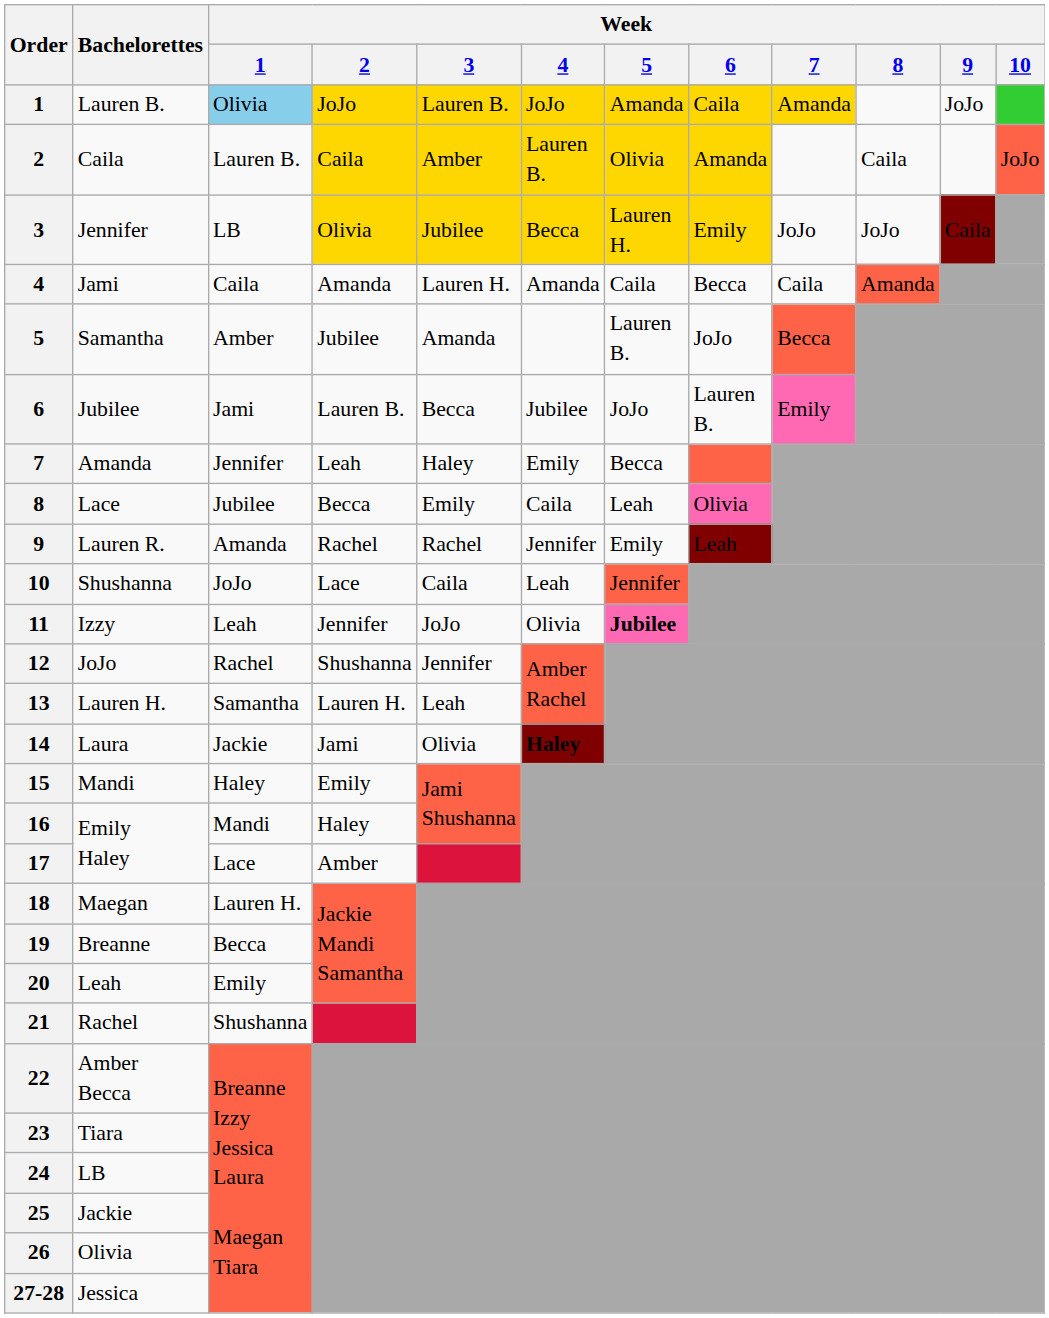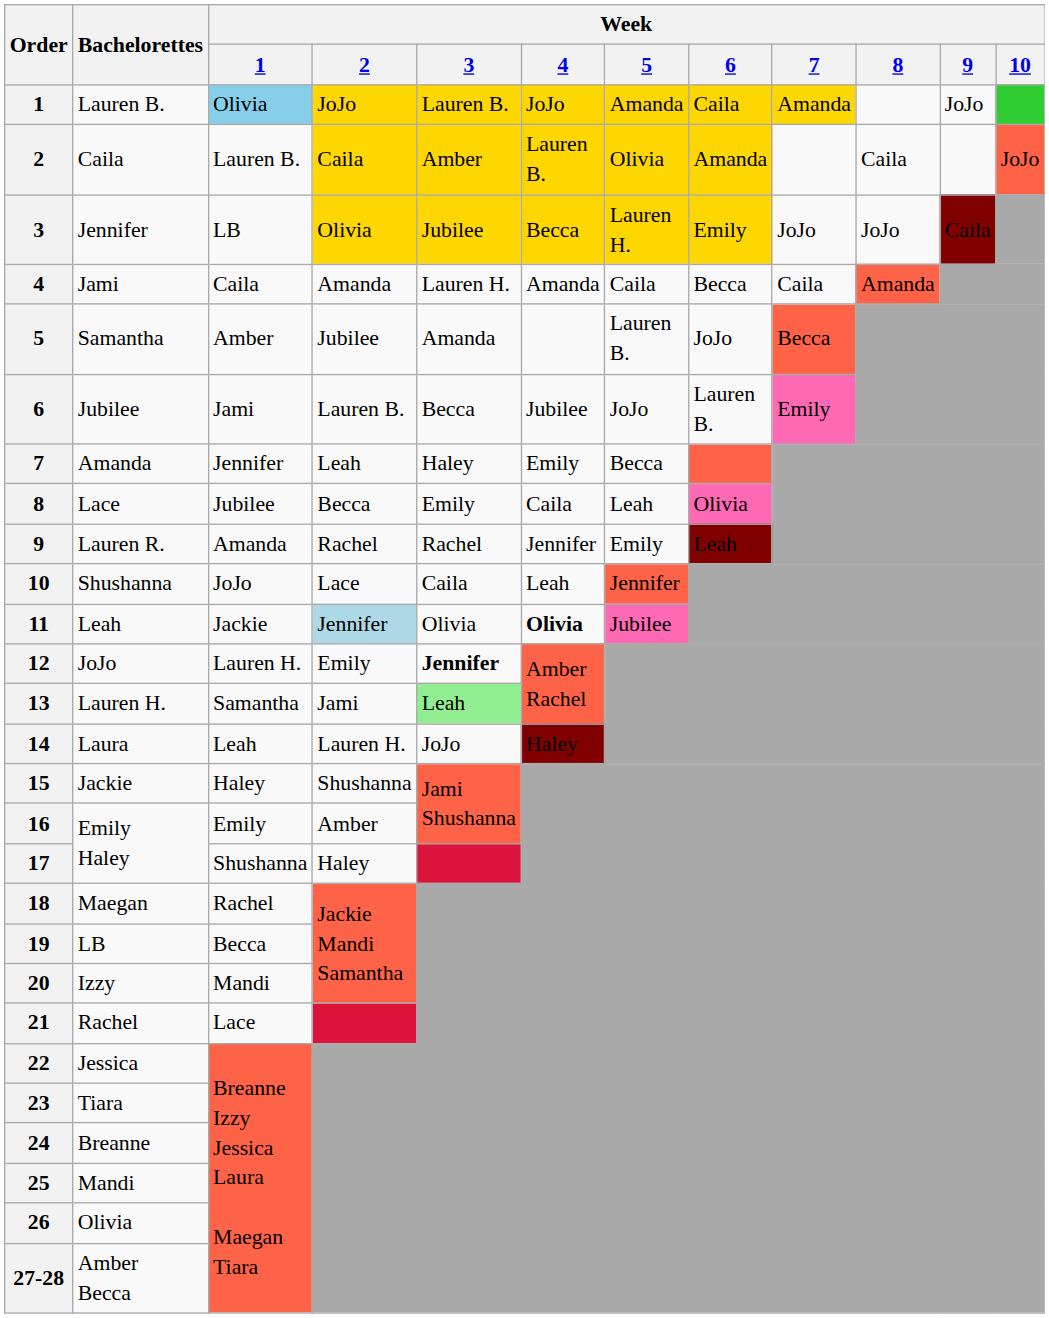11 | Bachelorettes: Izzy -> Leah
11 | Week / 1: Leah -> Jackie
11 | Week / 2: no background -> lightblue background
11 | Week / 3: JoJo -> Olivia
11 | Week / 4: normal -> bold
11 | Week / 5: bold -> normal
12 | Week / 1: Rachel -> Lauren H.
12 | Week / 2: Shushanna -> Emily
12 | Week / 3: normal -> bold
13 | Week / 2: Lauren H. -> Jami
13 | Week / 3: no background -> lightgreen background
14 | Week / 1: Jackie -> Leah
14 | Week / 2: Jami -> Lauren H.
14 | Week / 3: Olivia -> JoJo
14 | Week / 4: bold -> normal
15 | Bachelorettes: Mandi -> Jackie
15 | Week / 2: Emily -> Shushanna
16 | Week / 1: Mandi -> Emily
16 | Week / 2: Haley -> Amber
17 | Week / 1: Lace -> Shushanna
17 | Week / 2: Amber -> Haley
18 | Week / 1: Lauren H. -> Rachel
19 | Bachelorettes: Breanne -> LB
20 | Bachelorettes: Leah -> Izzy
20 | Week / 1: Emily -> Mandi
21 | Week / 1: Shushanna -> Lace
22 | Bachelorettes: Amber Becca -> Jessica
24 | Bachelorettes: LB -> Breanne
25 | Bachelorettes: Jackie -> Mandi
27-28 | Bachelorettes: Jessica -> Amber Becca
